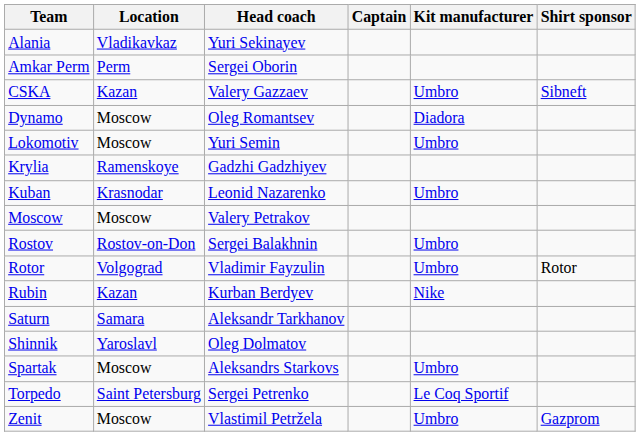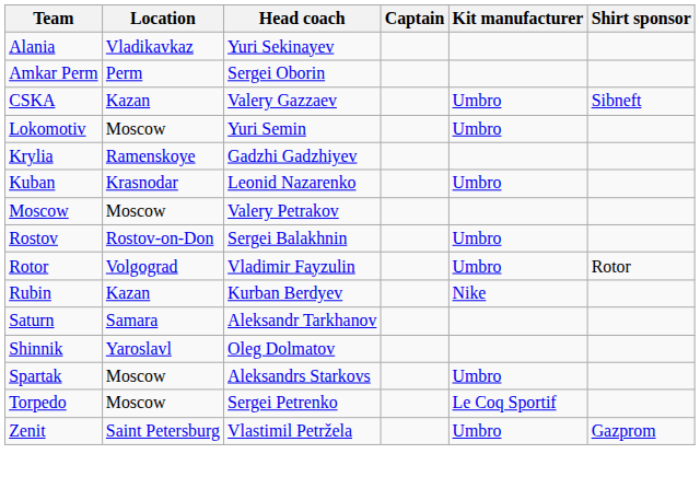- row: Dynamo | Moscow | Oleg Romantsev | Diadora
Torpedo | Location: Saint Petersburg -> Moscow
Zenit | Location: Moscow -> Saint Petersburg
